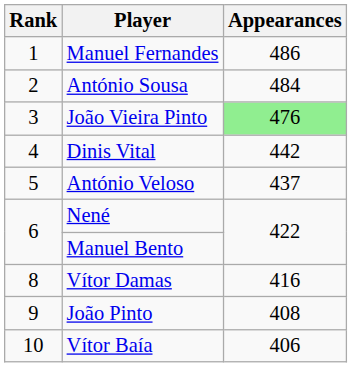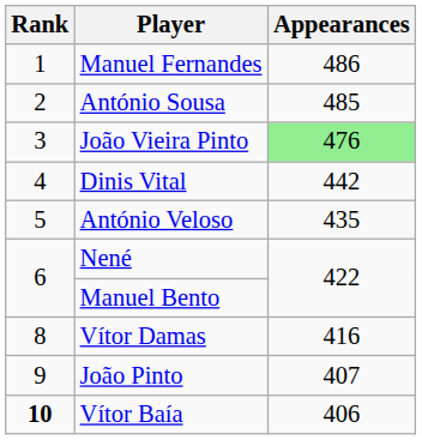António Sousa | Appearances: 484 -> 485
António Veloso | Appearances: 437 -> 435
João Pinto | Appearances: 408 -> 407
Vítor Baía | Rank: normal -> bold
